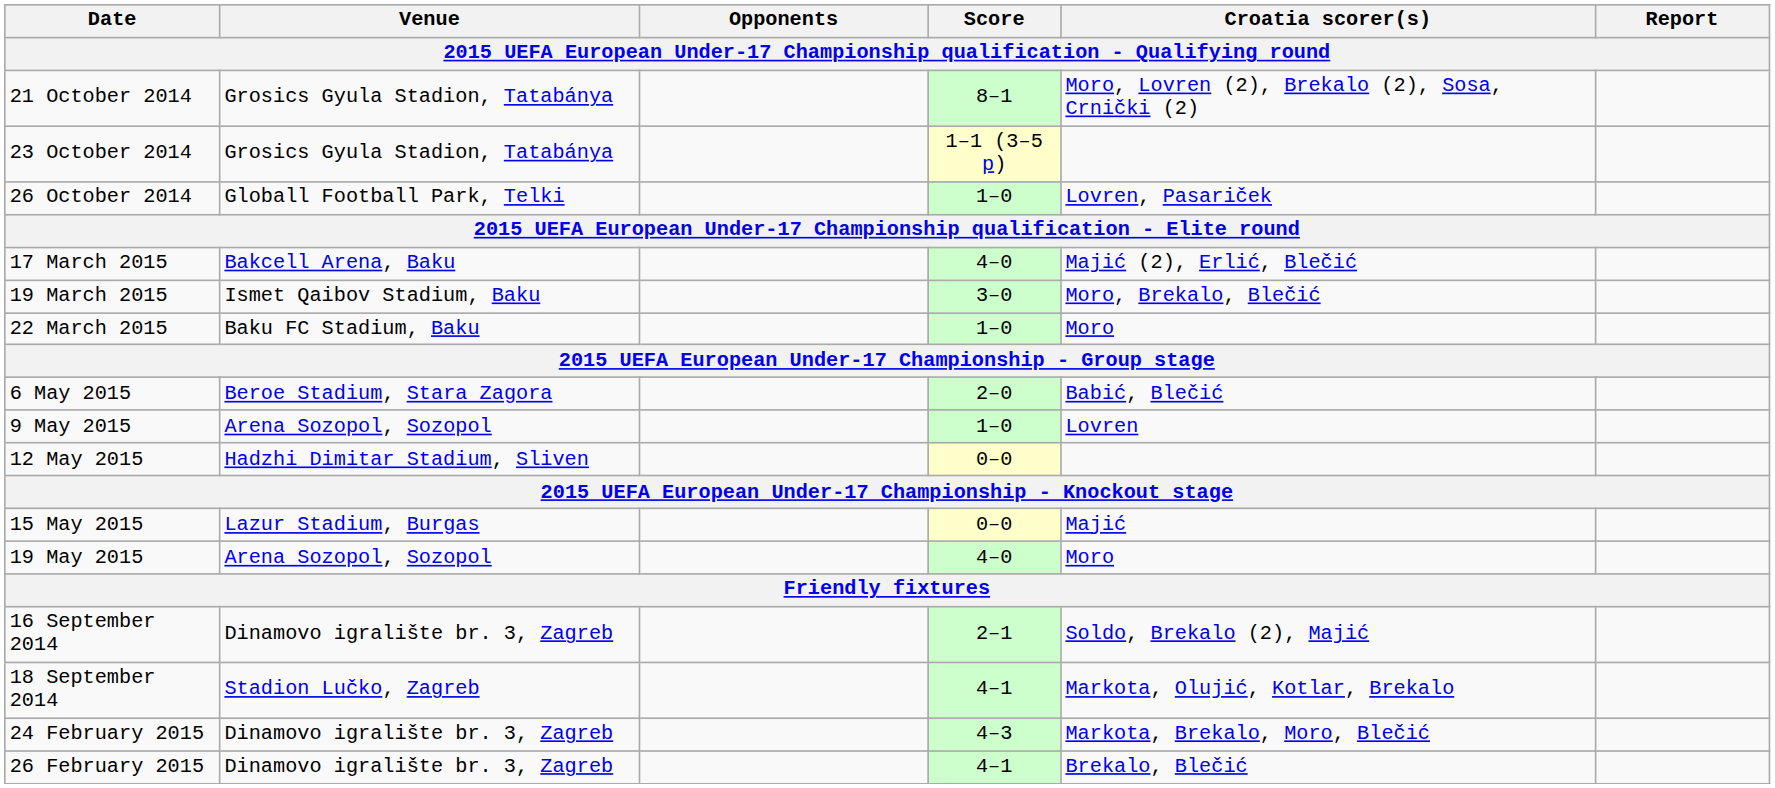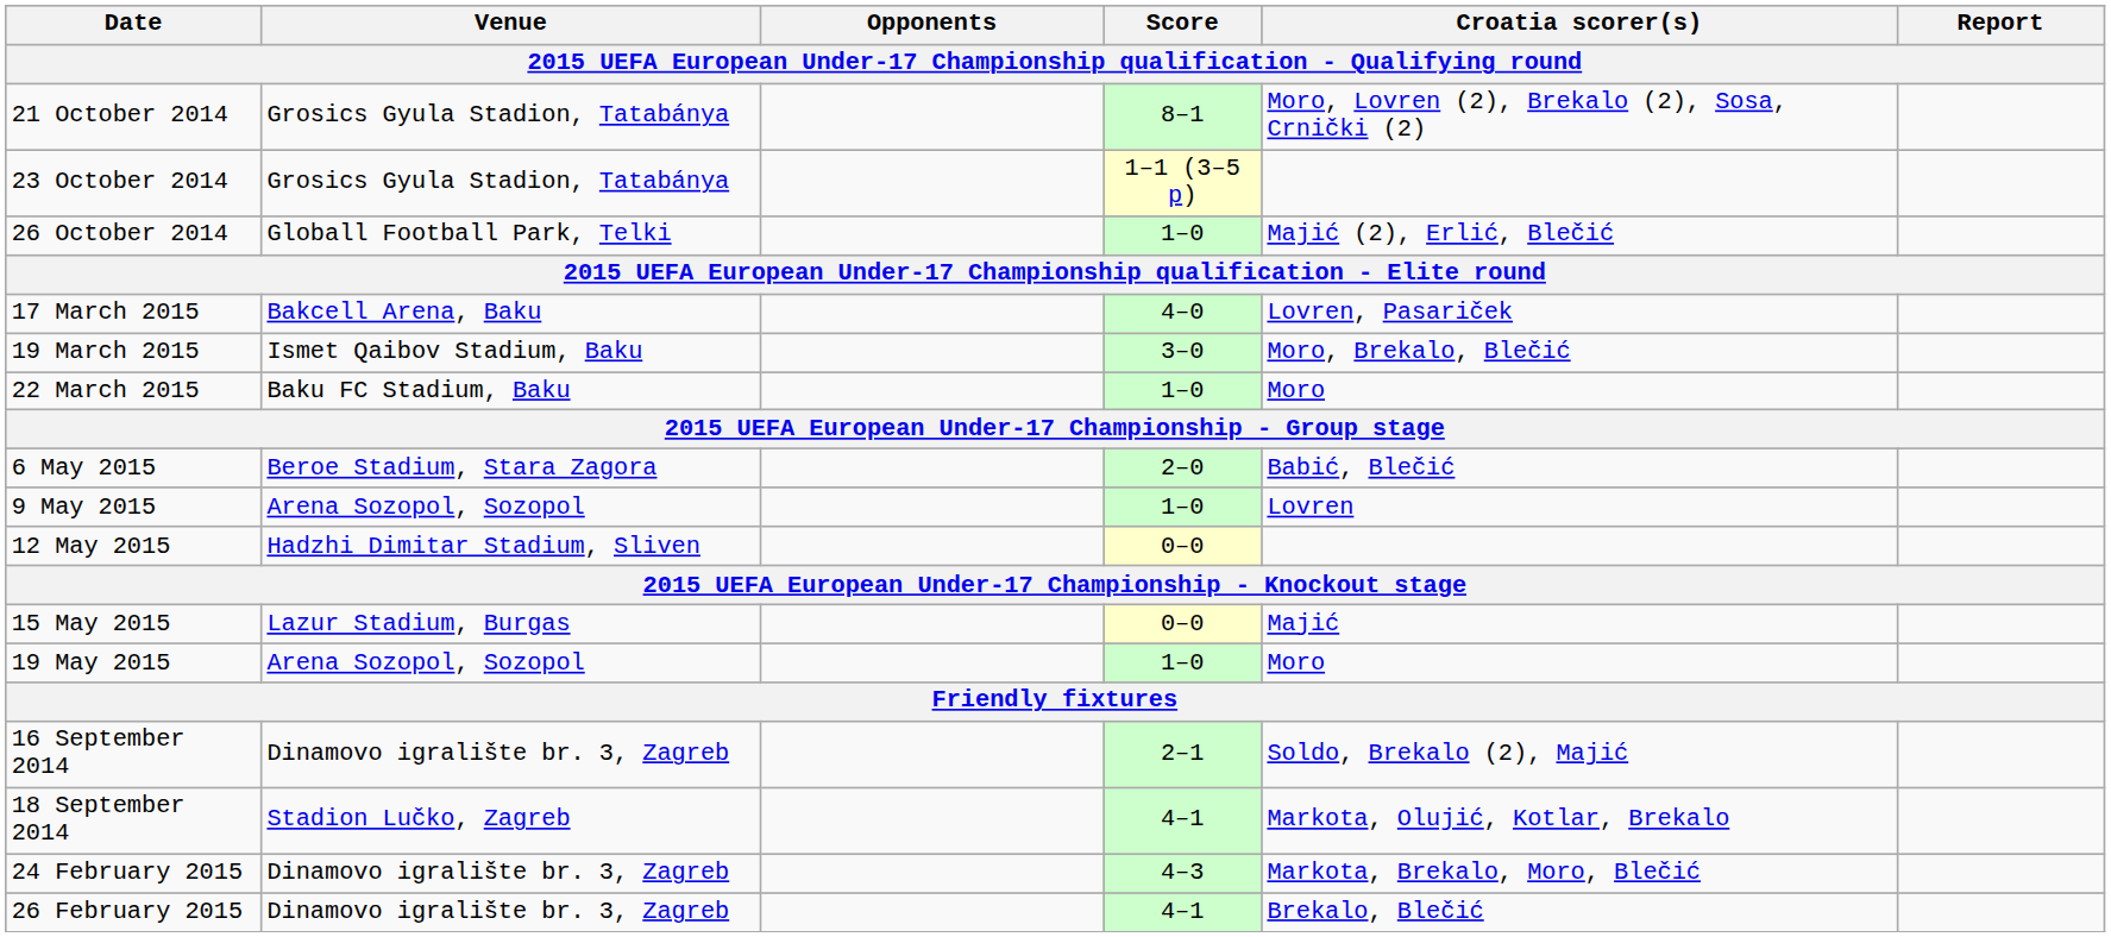26 October 2014 | Croatia scorer(s): Lovren, Pasariček -> Majić (2), Erlić, Blečić
17 March 2015 | Croatia scorer(s): Majić (2), Erlić, Blečić -> Lovren, Pasariček
19 May 2015 | Score: 4–0 -> 1–0
